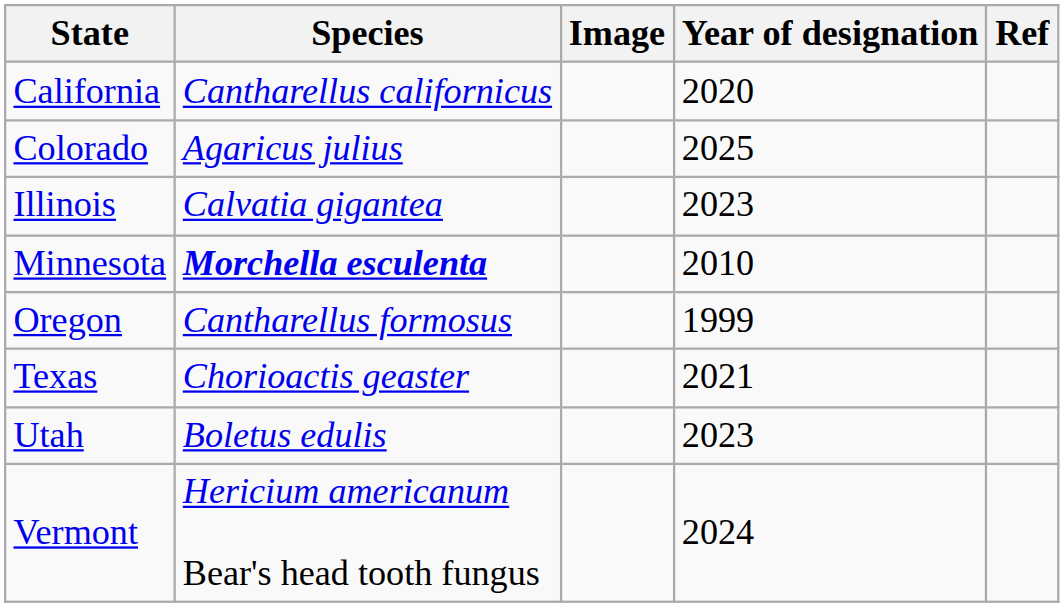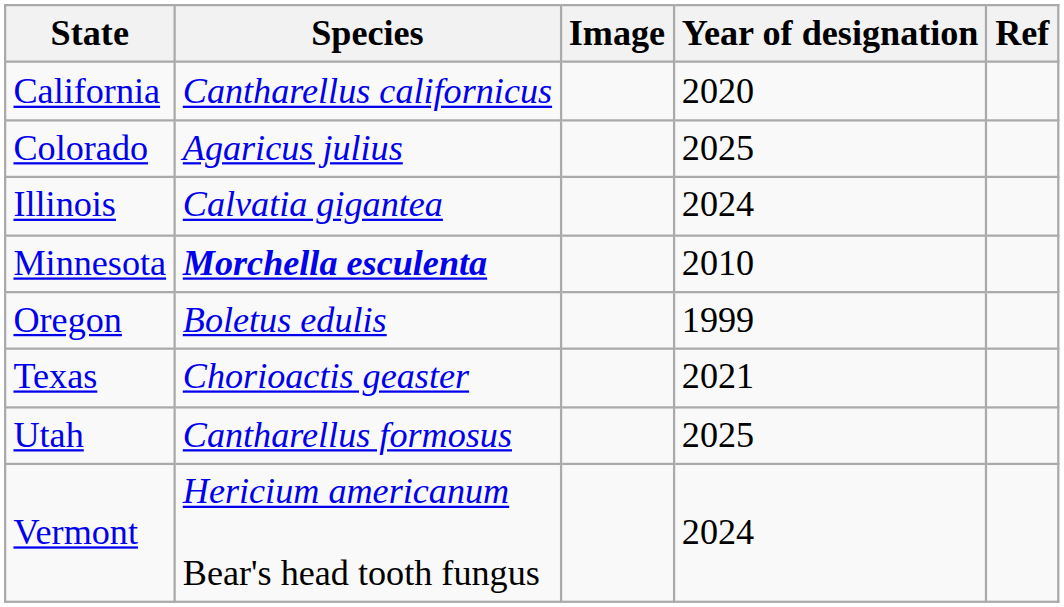Illinois | Year of designation: 2023 -> 2024
Oregon | Species: Cantharellus formosus -> Boletus edulis
Utah | Species: Boletus edulis -> Cantharellus formosus
Utah | Year of designation: 2023 -> 2025
